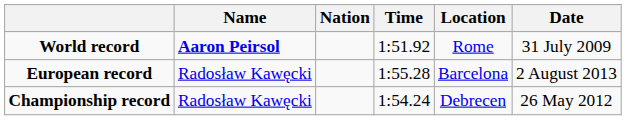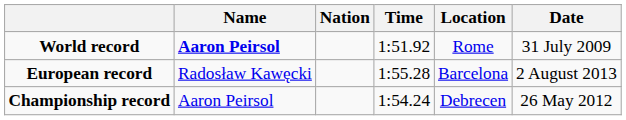Championship record | Name: Radosław Kawęcki -> Aaron Peirsol
